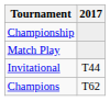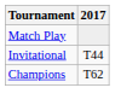- row: Championship
